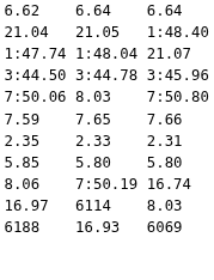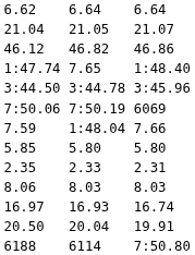21.04 | column 7: 1:48.40 -> 21.07
+ row: 46.12 | 46.82 | 46.86
1:47.74 | column 5: 1:48.04 -> 7.65
1:47.74 | column 7: 21.07 -> 1:48.40
7:50.06 | column 5: 8.03 -> 7:50.19
7:50.06 | column 7: 7:50.80 -> 6069
7.59 | column 5: 7.65 -> 1:48.04
rows swapped: 2.35 <-> 5.85
8.06 | column 5: 7:50.19 -> 8.03
8.06 | column 7: 16.74 -> 8.03
16.97 | column 5: 6114 -> 16.93
16.97 | column 7: 8.03 -> 16.74
+ row: 20.50 | 20.04 | 19.91
6188 | column 5: 16.93 -> 6114
6188 | column 7: 6069 -> 7:50.80
